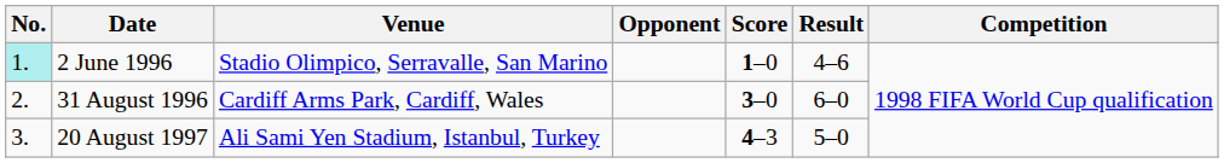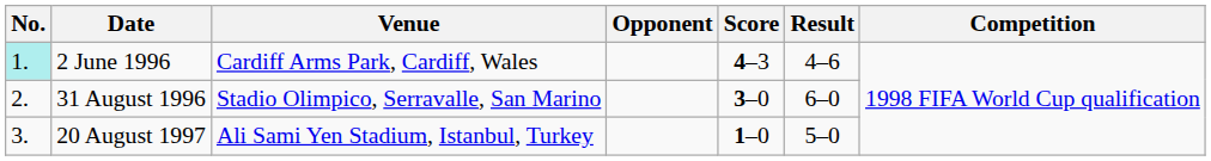2 June 1996 | Venue: Stadio Olimpico, Serravalle, San Marino -> Cardiff Arms Park, Cardiff, Wales
2 June 1996 | Score: 1–0 -> 4–3
31 August 1996 | Venue: Cardiff Arms Park, Cardiff, Wales -> Stadio Olimpico, Serravalle, San Marino
20 August 1997 | Score: 4–3 -> 1–0
